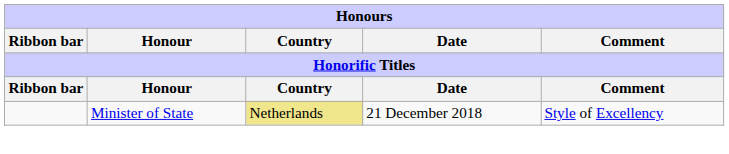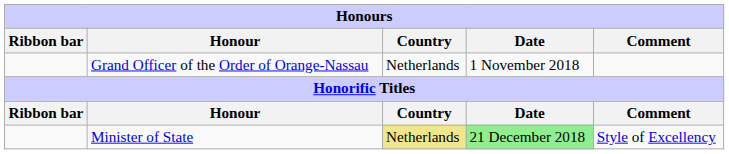+ row: Grand Officer of the Order of Orange-Nassau | Netherlands | 1 November 2018
Minister of State | Date: no background -> lightgreen background
